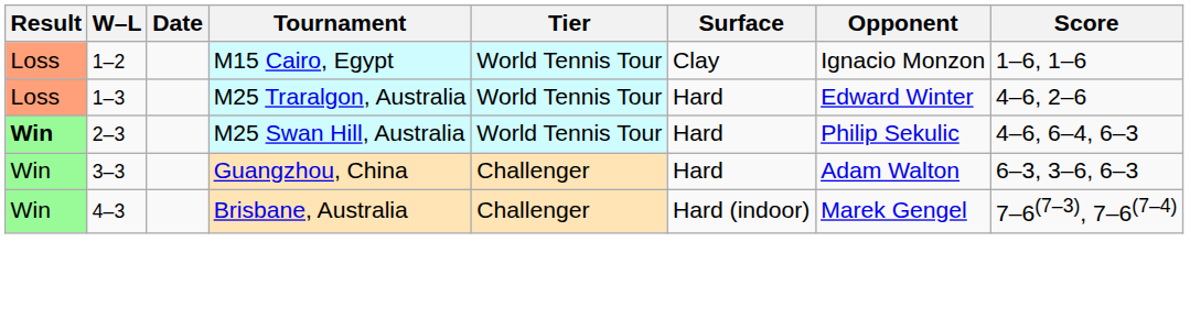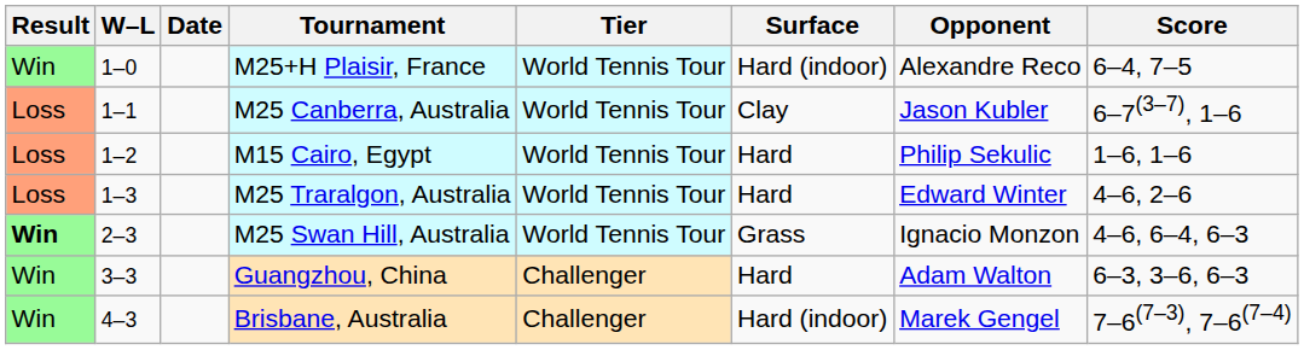+ row: Win | 1–0 | M25+H Plaisir, France | World Tennis Tour | Hard (indoor) | Alexandre Reco | 6–4, 7–5
+ row: Loss | 1–1 | M25 Canberra, Australia | World Tennis Tour | Clay | Jason Kubler | 6–7(3–7), 1–6
M15 Cairo, Egypt | Surface: Clay -> Hard
M15 Cairo, Egypt | Opponent: Ignacio Monzon -> Philip Sekulic
M25 Swan Hill, Australia | Surface: Hard -> Grass
M25 Swan Hill, Australia | Opponent: Philip Sekulic -> Ignacio Monzon
